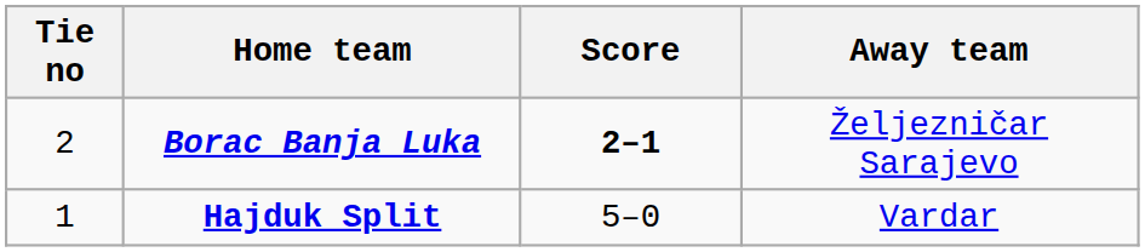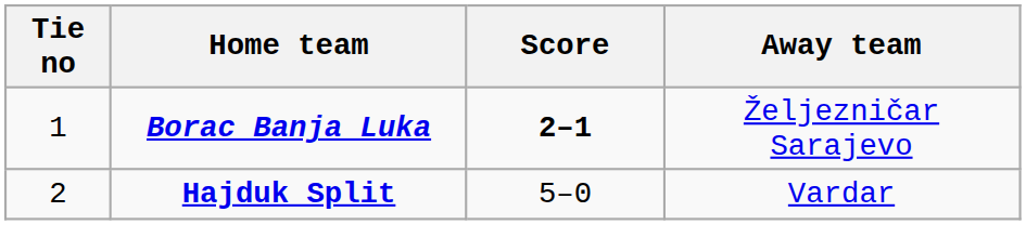Borac Banja Luka | Tie no: 2 -> 1
Hajduk Split | Tie no: 1 -> 2
